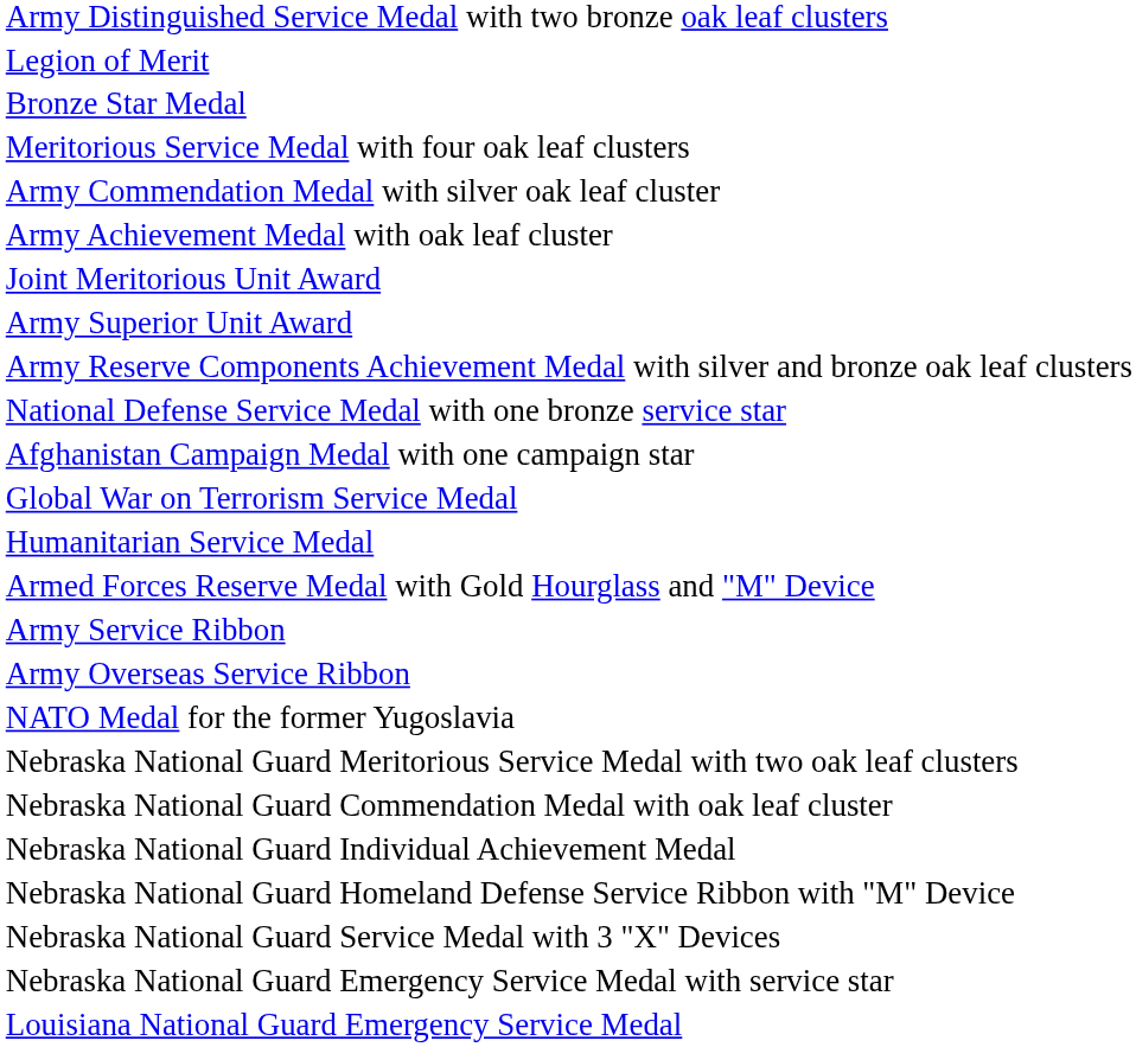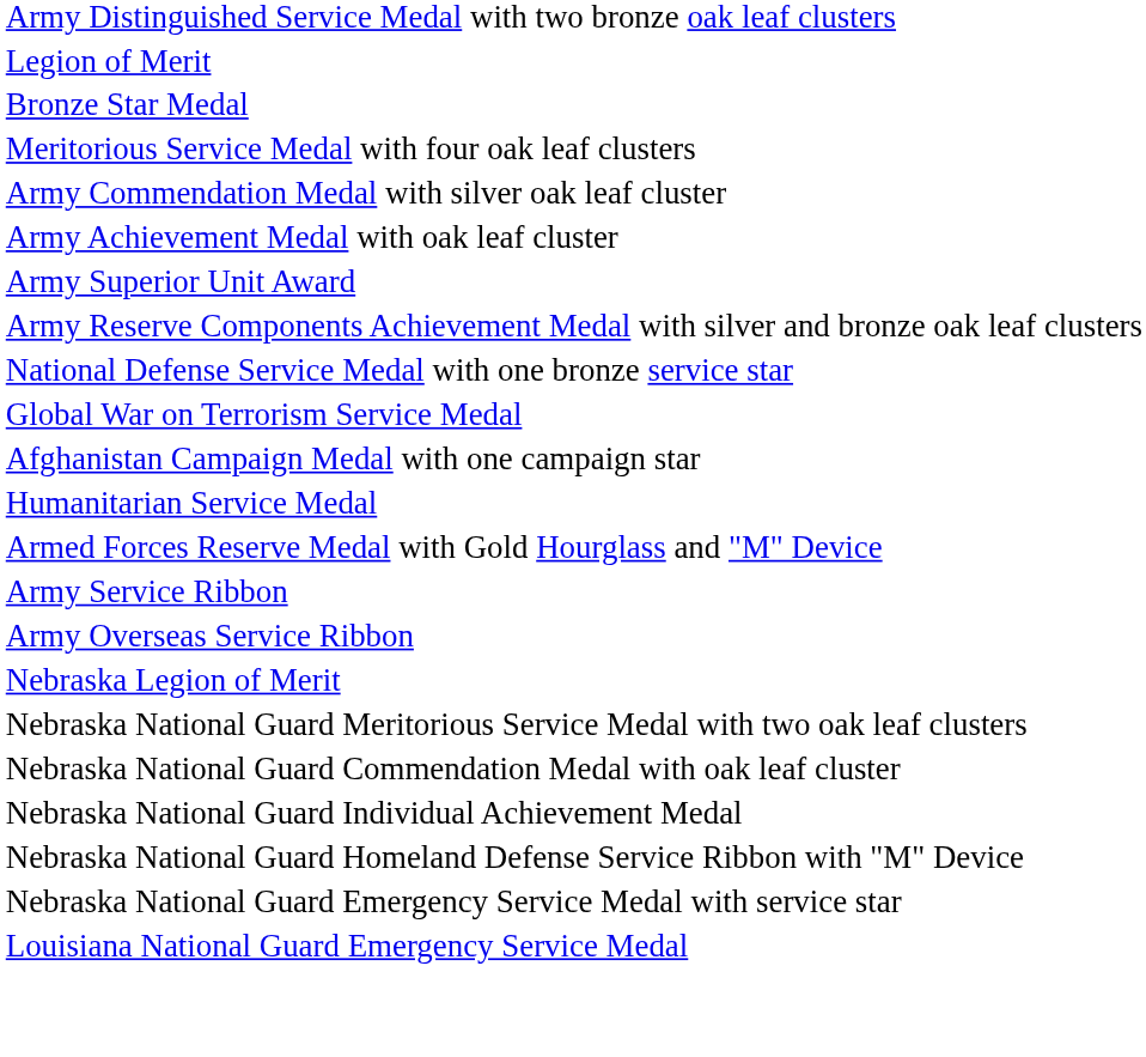- row: Joint Meritorious Unit Award
rows swapped: Afghanistan Campaign Medal with one campaign star <-> Global War on Terrorism Service Medal
- row: NATO Medal for the former Yugoslavia
+ row: Nebraska Legion of Merit
- row: Nebraska National Guard Service Medal with 3 "X" Devices
